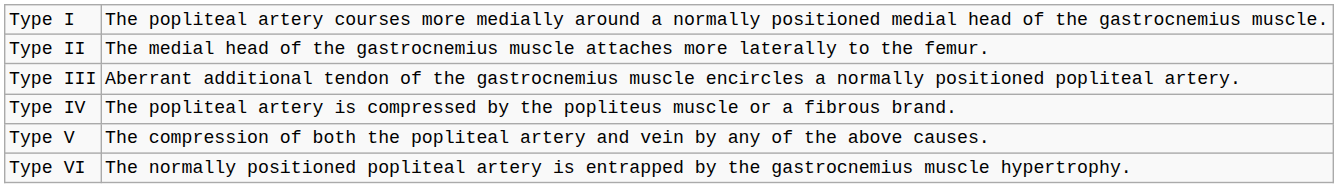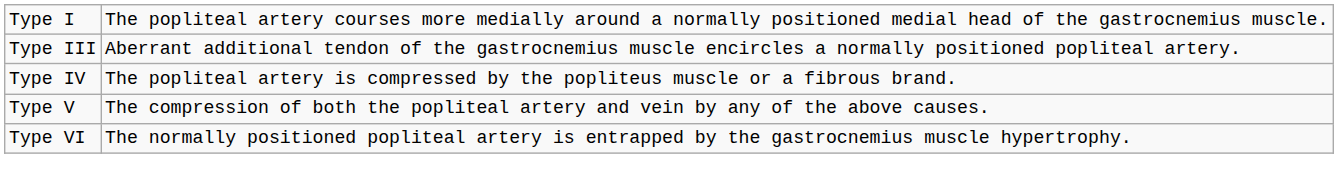- row: Type II | The medial head of the gastrocnemius muscle attaches more laterally to the femur.
